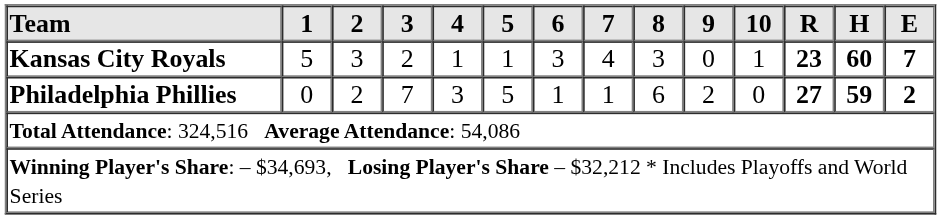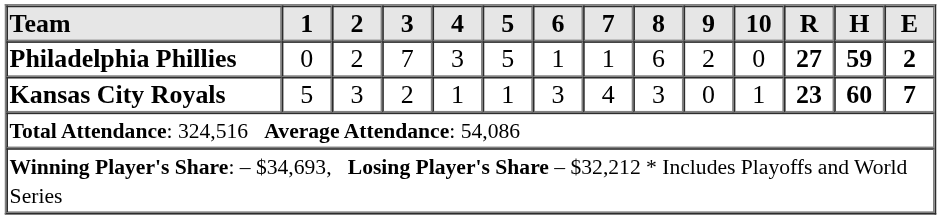rows swapped: Philadelphia Phillies <-> Kansas City Royals
